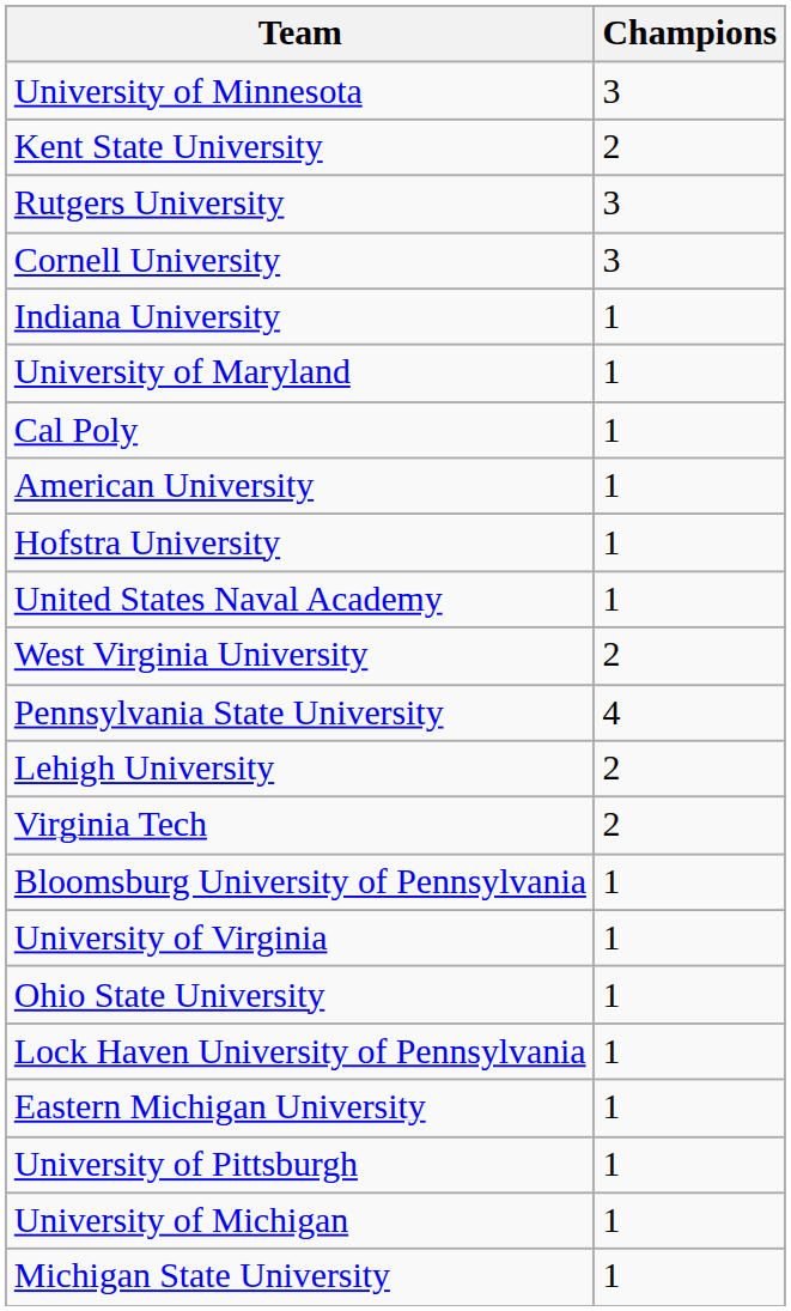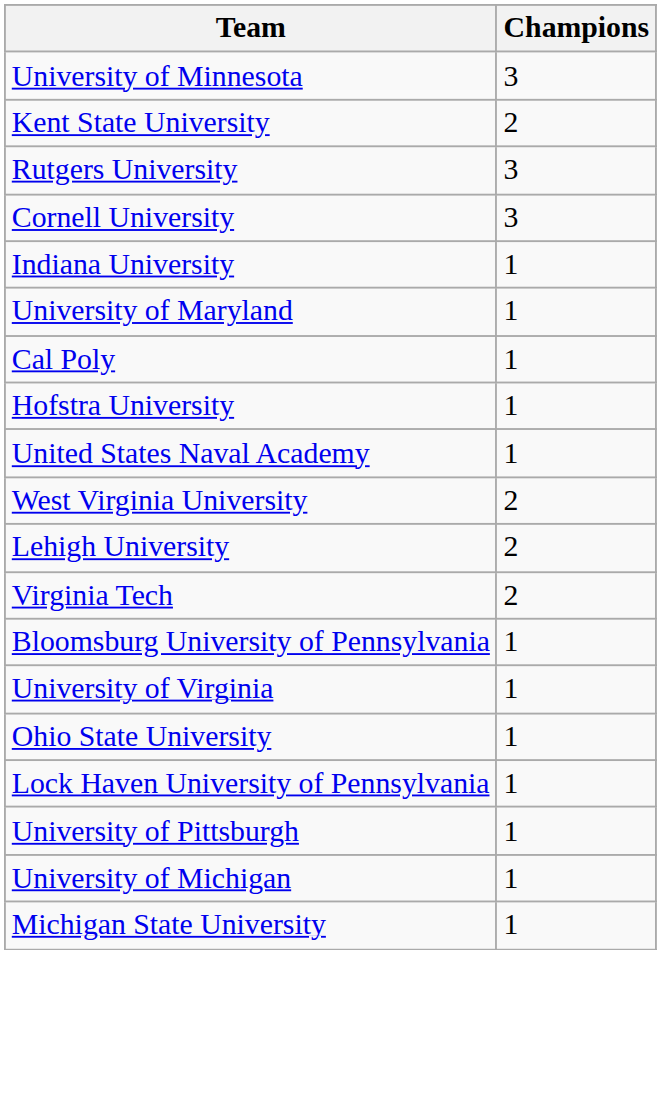- row: American University | 1
- row: Pennsylvania State University | 4
- row: Eastern Michigan University | 1
